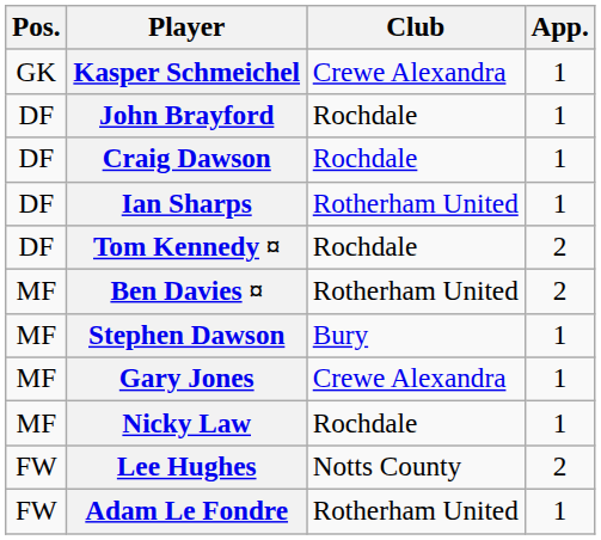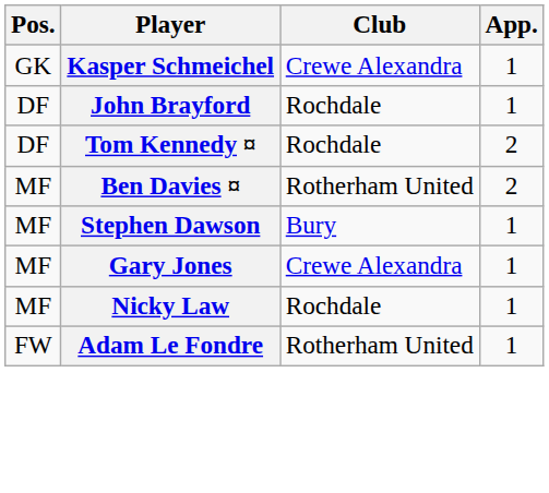- row: DF | Craig Dawson | Rochdale | 1
- row: DF | Ian Sharps | Rotherham United | 1
- row: FW | Lee Hughes | Notts County | 2
